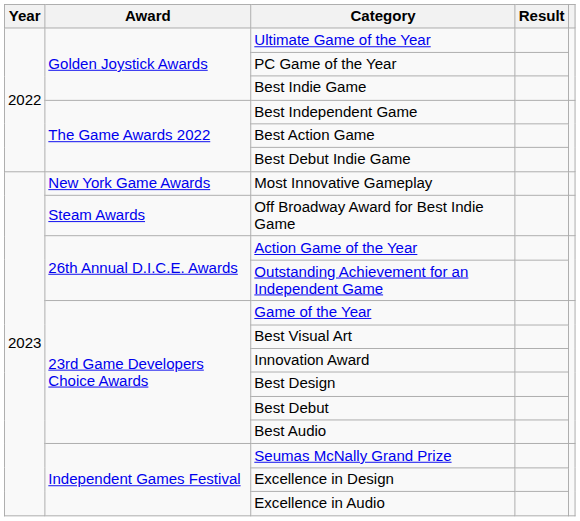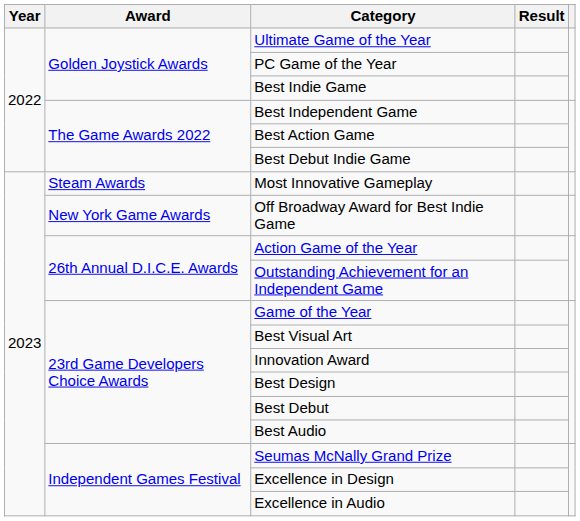Most Innovative Gameplay | Award: New York Game Awards -> Steam Awards
Off Broadway Award for Best Indie Game | Award: Steam Awards -> New York Game Awards
